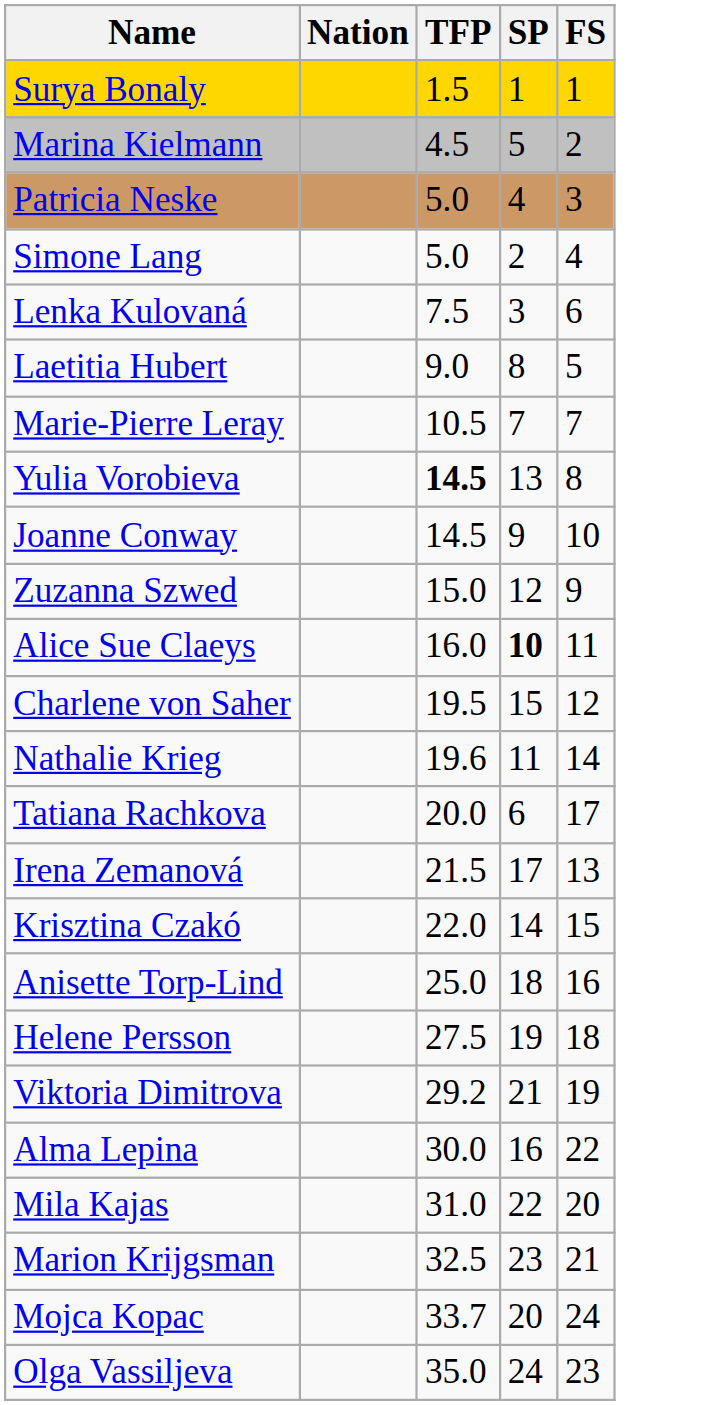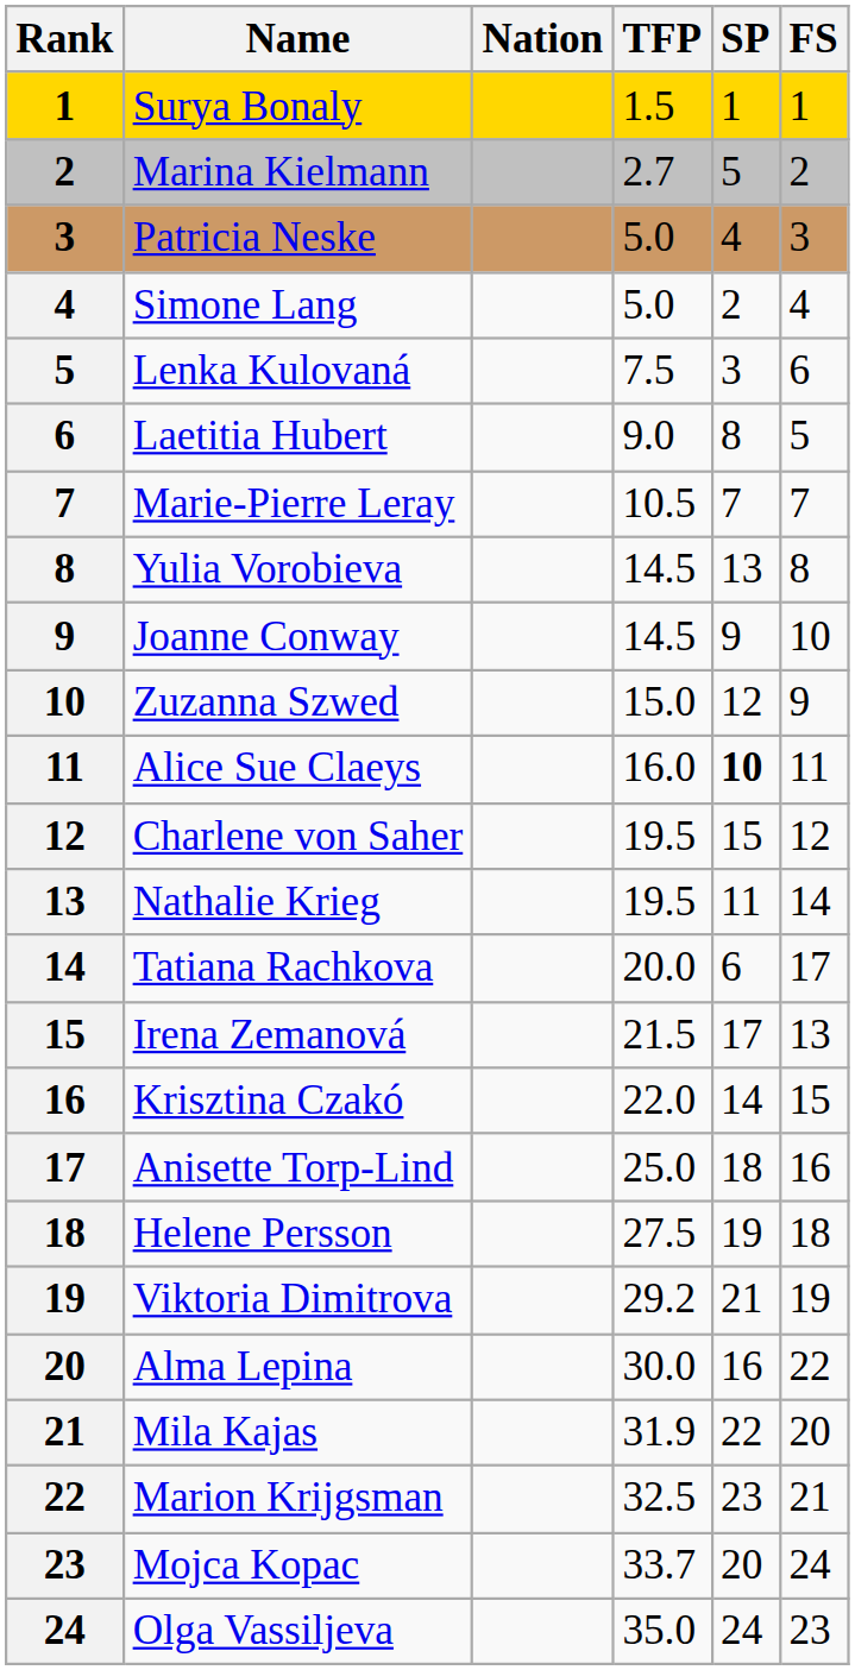+ column: Rank | 1 | 2 | 3 | 4 | 5 | 6 | 7 | 8 | 9 | 10 | 11 | 12 | 13 | 14 | 15 | 16 | 17 | 18 | 19 | 20 | 21 | 22 | 23 | 24
Marina Kielmann | TFP: 4.5 -> 2.7
Yulia Vorobieva | TFP: bold -> normal
Nathalie Krieg | TFP: 19.6 -> 19.5
Mila Kajas | TFP: 31.0 -> 31.9
